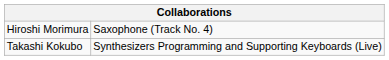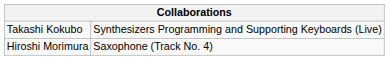rows swapped: Takashi Kokubo <-> Hiroshi Morimura
